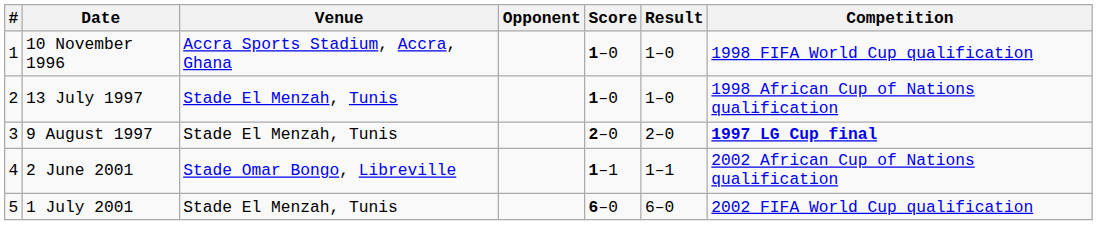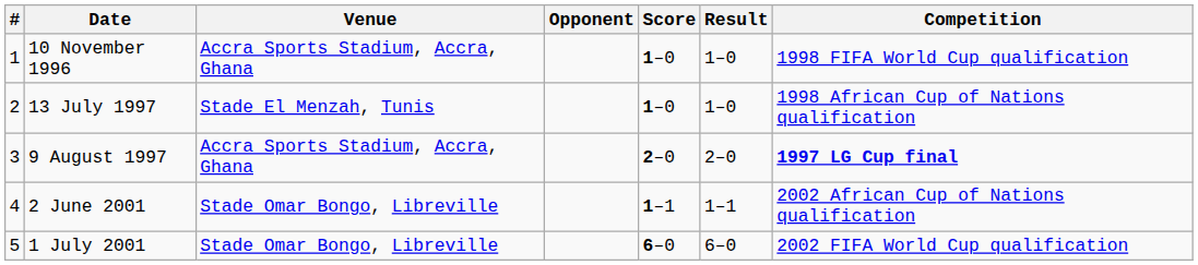9 August 1997 | Venue: Stade El Menzah, Tunis -> Accra Sports Stadium, Accra, Ghana
1 July 2001 | Venue: Stade El Menzah, Tunis -> Stade Omar Bongo, Libreville
